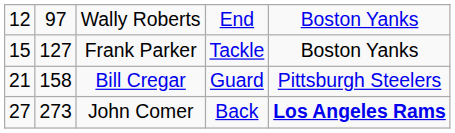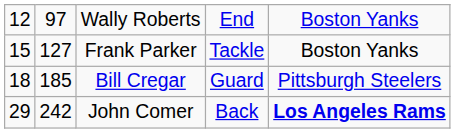Bill Cregar | column 1: 21 -> 18
Bill Cregar | column 2: 158 -> 185
John Comer | column 1: 27 -> 29
John Comer | column 2: 273 -> 242
